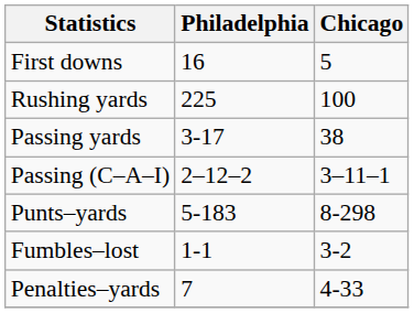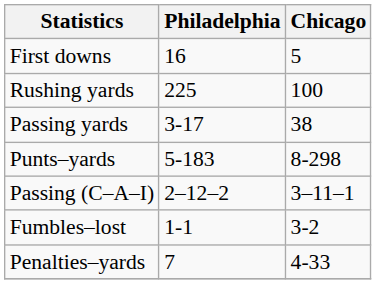rows swapped: Passing (C–A–I) <-> Punts–yards
